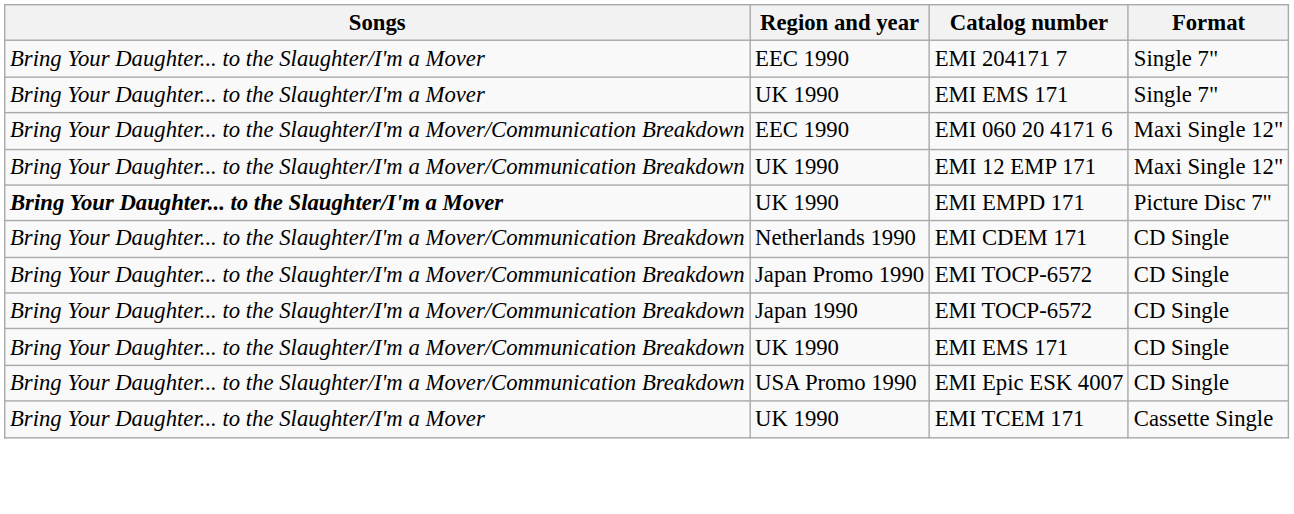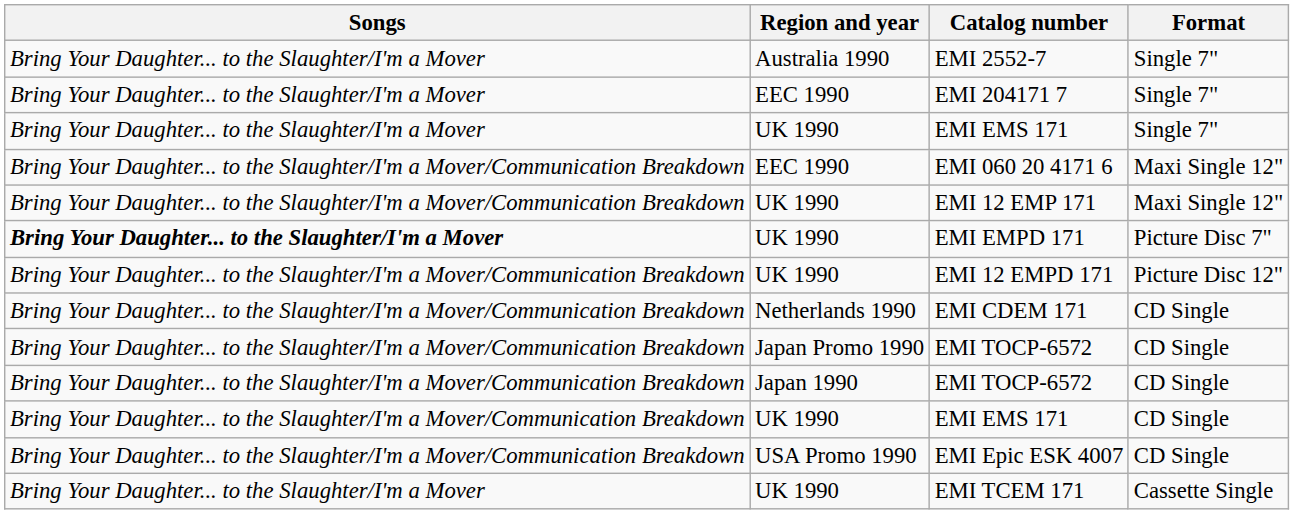+ row: Bring Your Daughter... to the Slaughter/I'm a Mover | Australia 1990 | EMI 2552-7 | Single 7"
+ row: Bring Your Daughter... to the Slaughter/I'm a Mover/Communication Breakdown | UK 1990 | EMI 12 EMPD 171 | Picture Disc 12"
